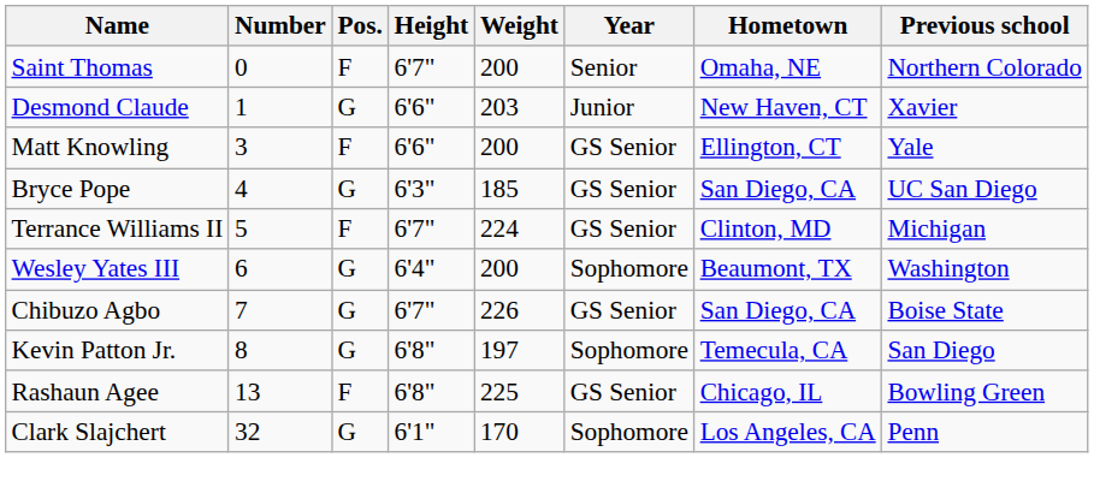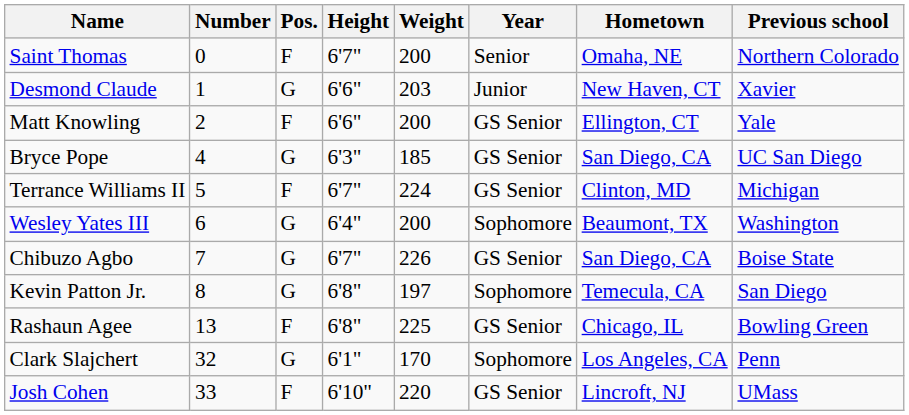Matt Knowling | Number: 3 -> 2
+ row: Josh Cohen | 33 | F | 6'10" | 220 | GS Senior | Lincroft, NJ | UMass
